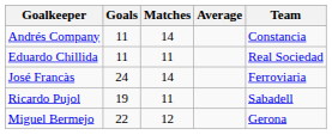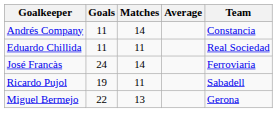Miguel Bermejo | Matches: 12 -> 13
